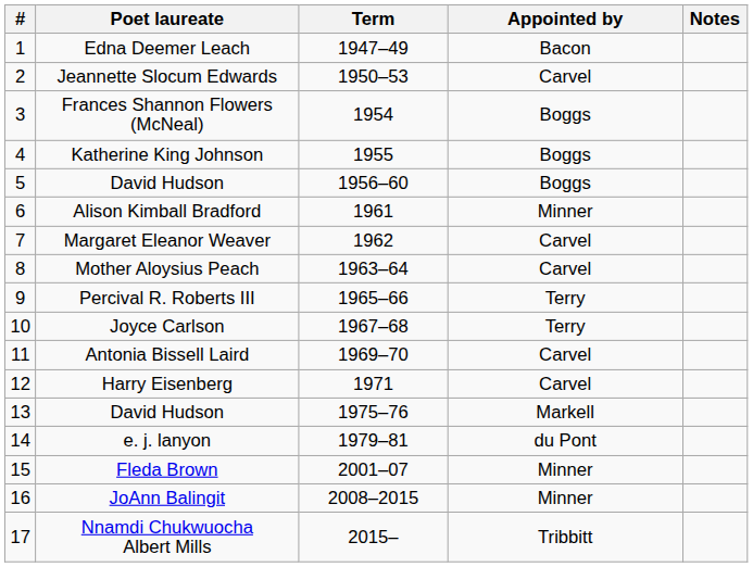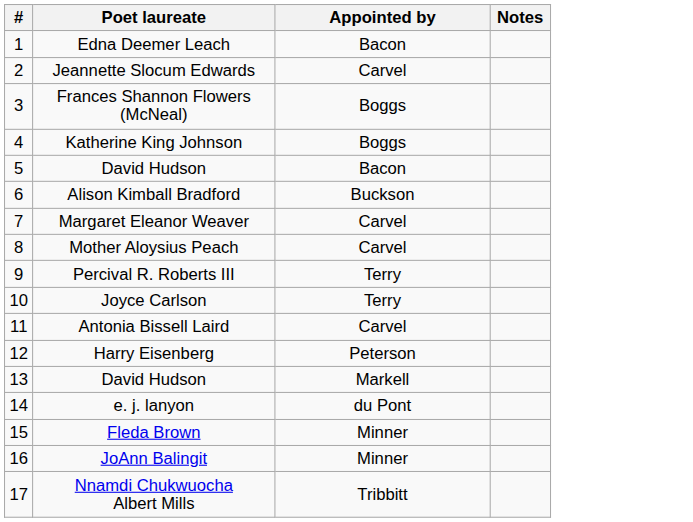- column: Term | 1947–49 | 1950–53 | 1954 | 1955 | 1956–60 | 1961 | 1962 | 1963–64 | 1965–66 | 1967–68 | 1969–70 | 1971 | 1975–76 | 1979–81 | 2001–07 | 2008–2015 | 2015–
5 / David Hudson | Appointed by: Boggs -> Bacon
Alison Kimball Bradford | Appointed by: Minner -> Buckson
Harry Eisenberg | Appointed by: Carvel -> Peterson
